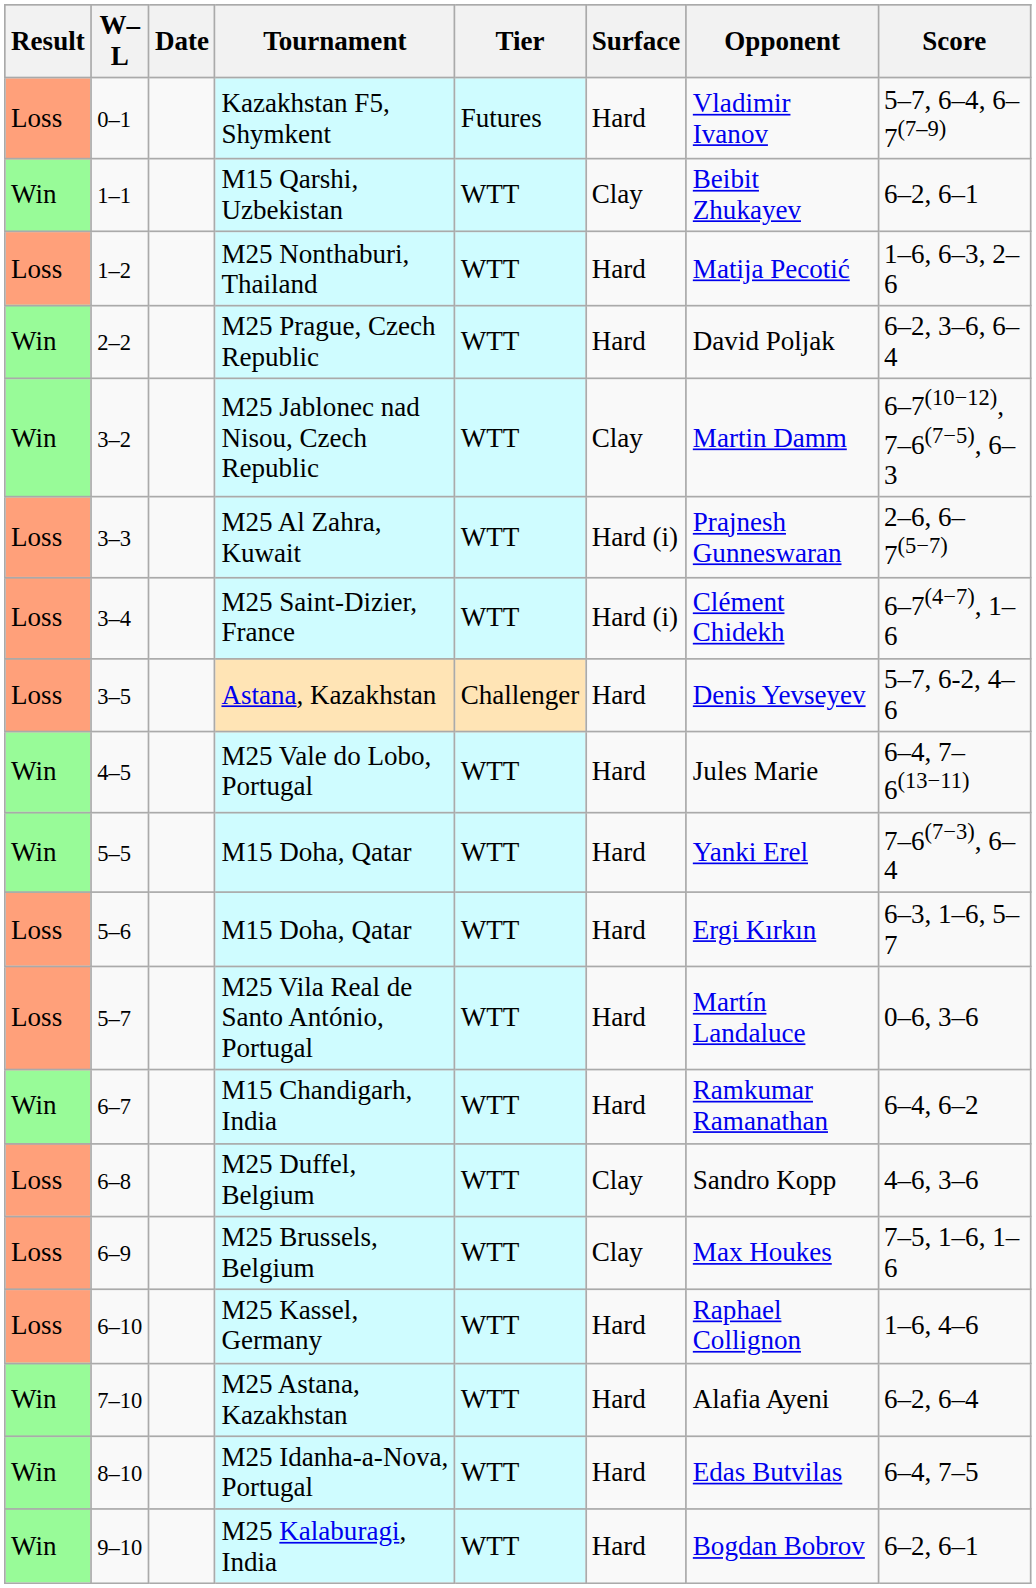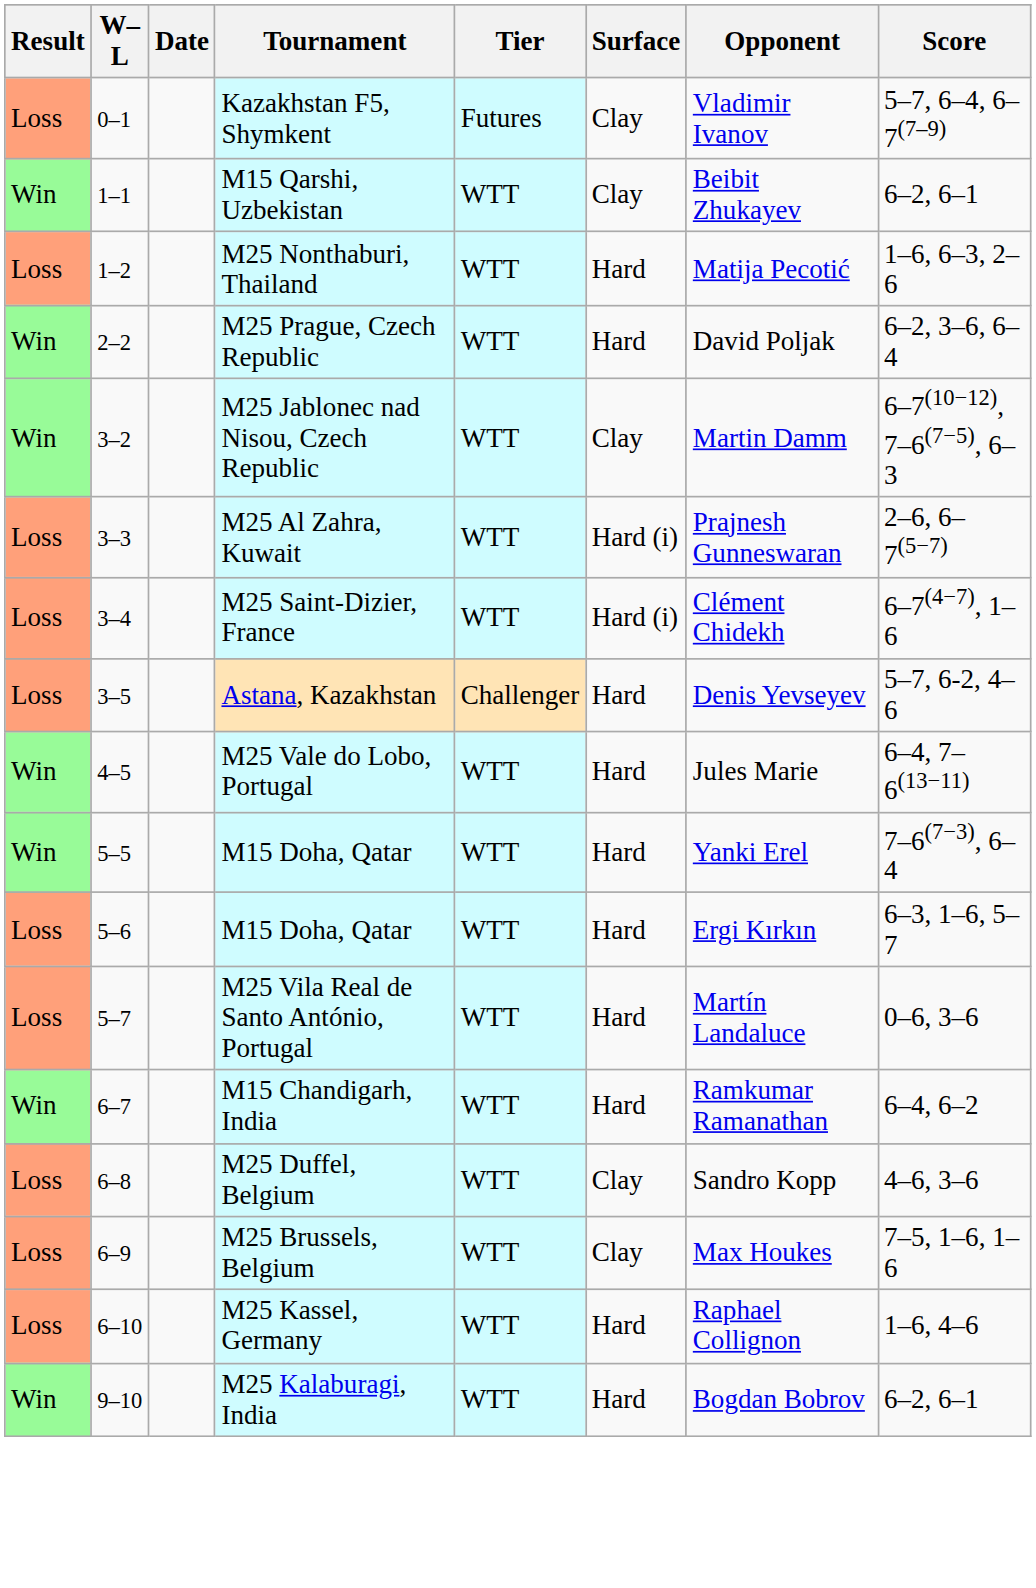Kazakhstan F5, Shymkent | Surface: Hard -> Clay
- row: Win | 7–10 | M25 Astana, Kazakhstan | WTT | Hard | Alafia Ayeni | 6–2, 6–4
- row: Win | 8–10 | M25 Idanha-a-Nova, Portugal | WTT | Hard | Edas Butvilas | 6–4, 7–5
